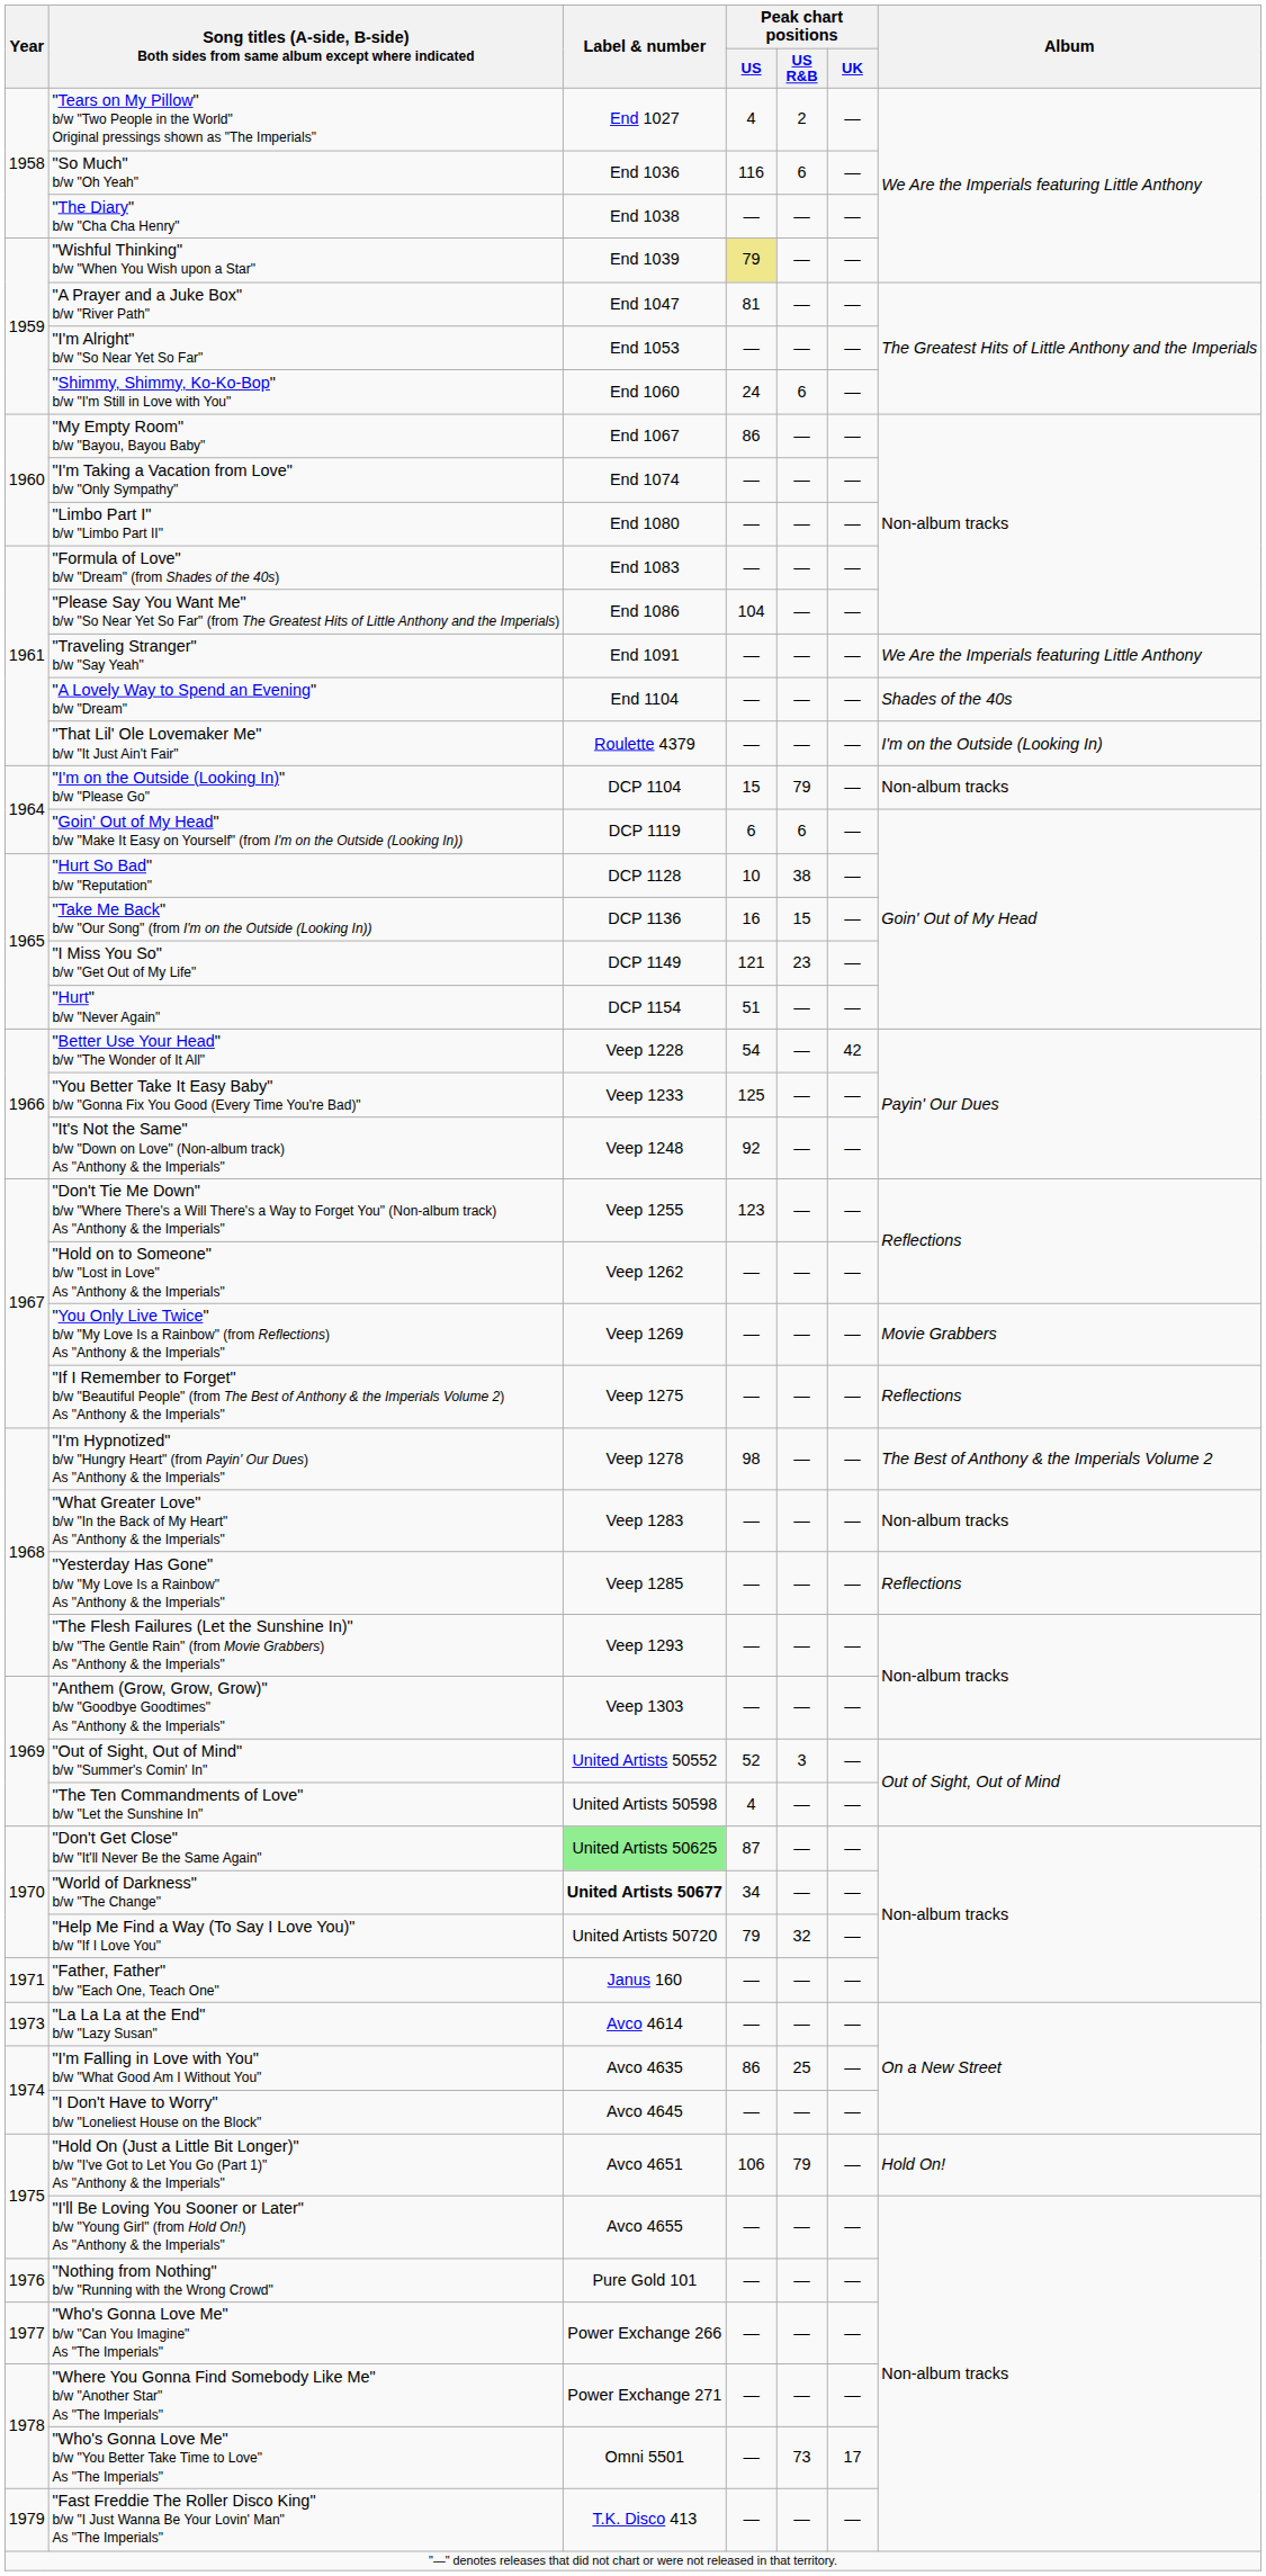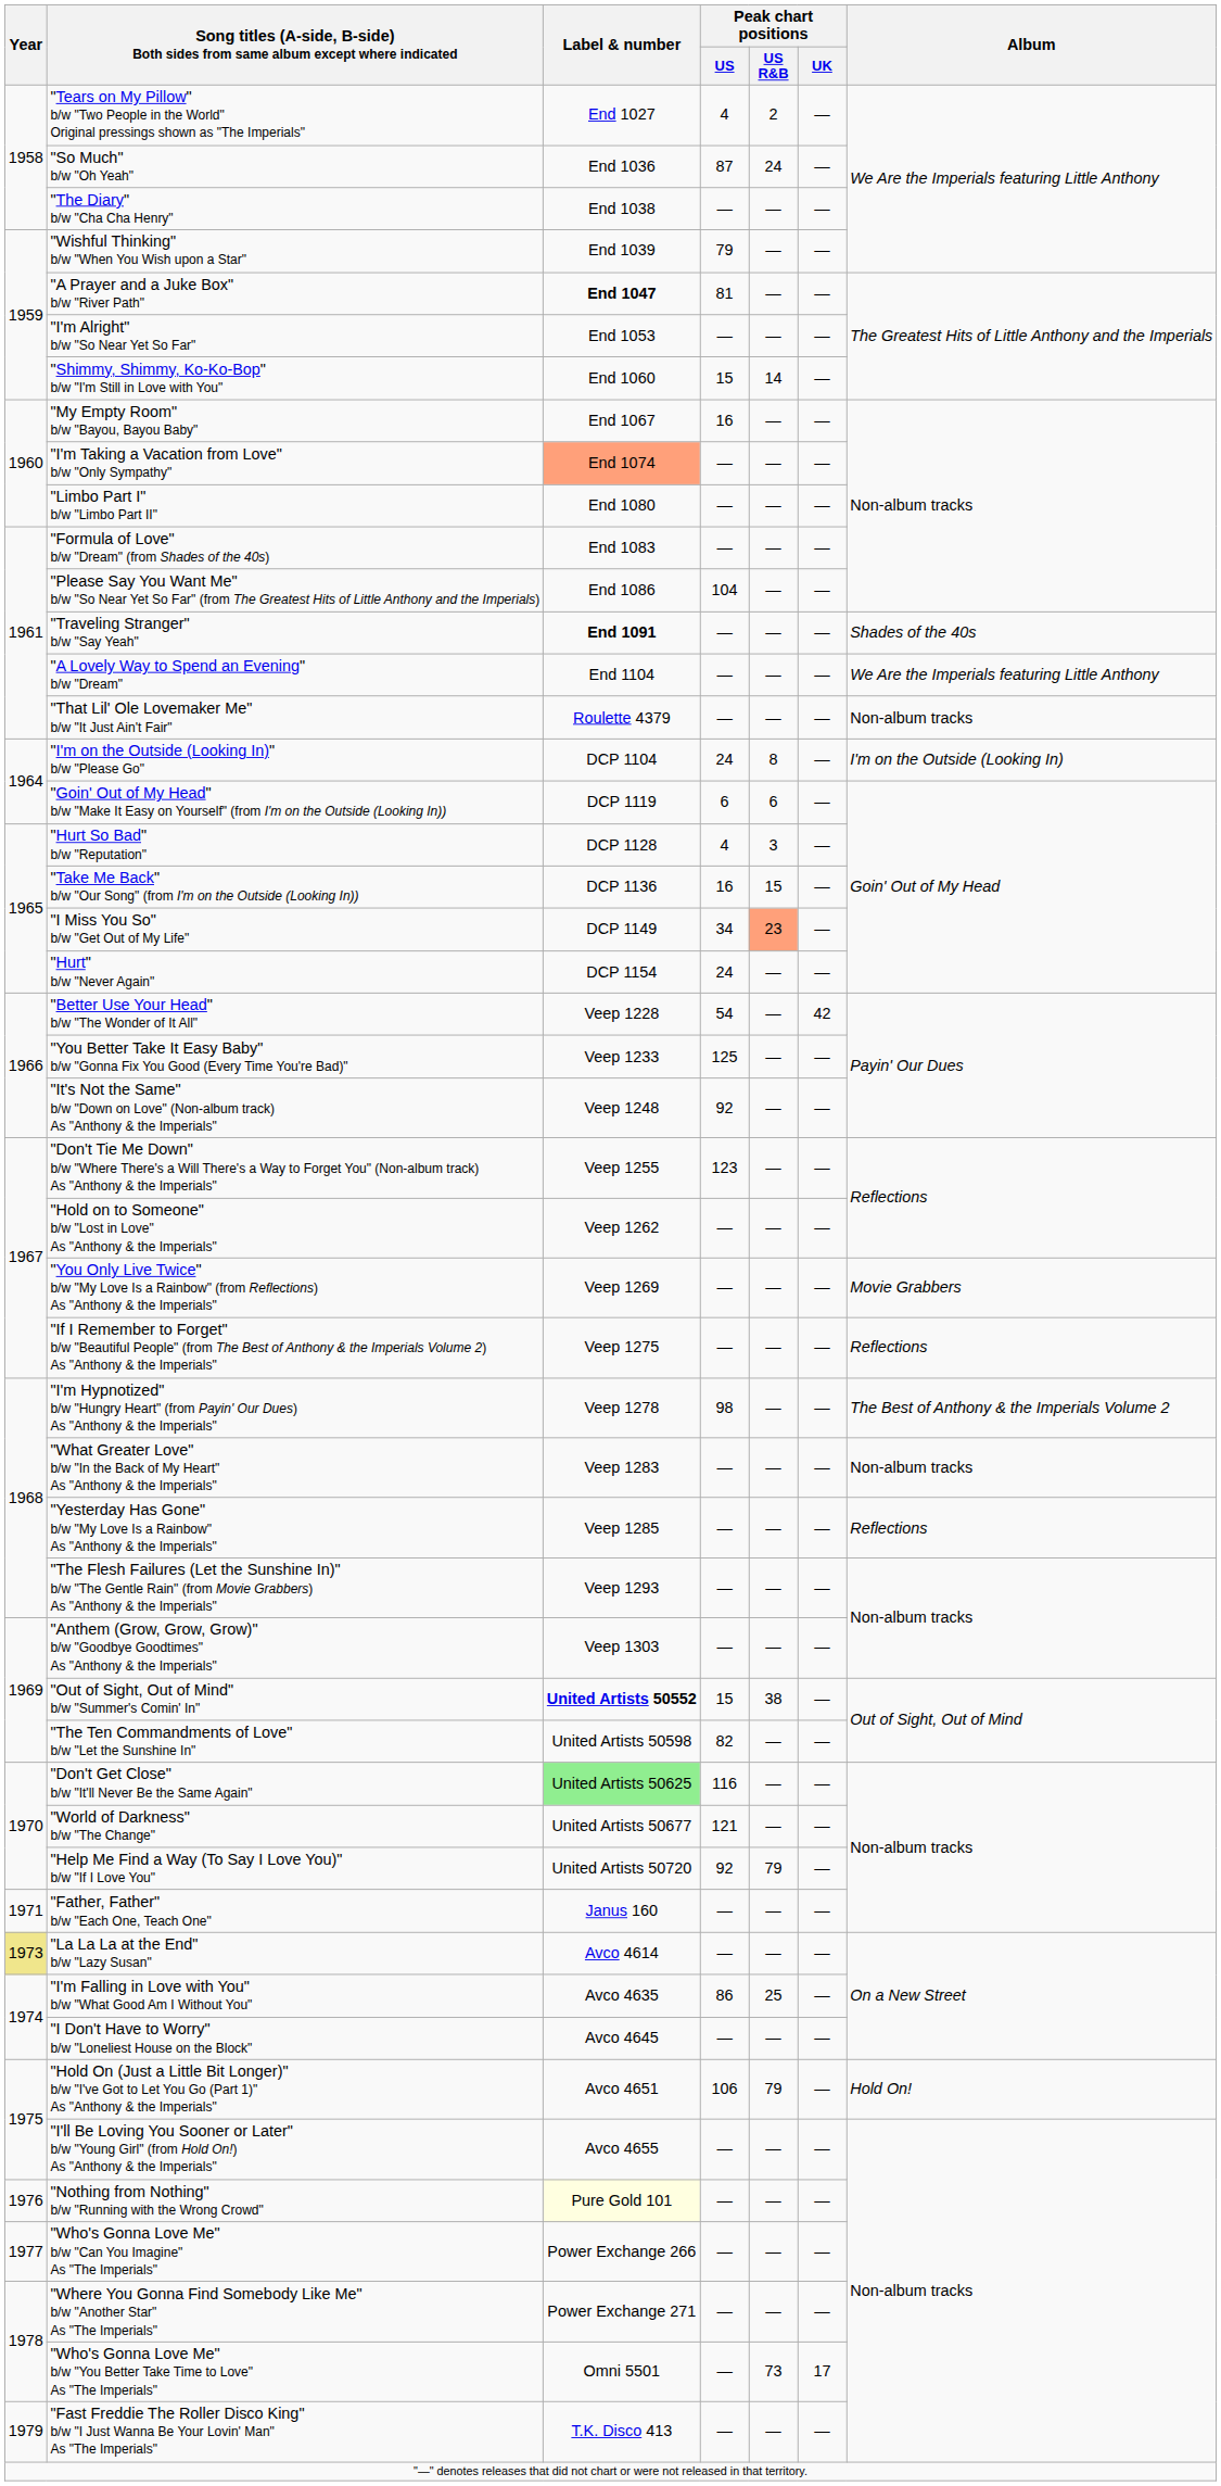"So Much" b/w "Oh Yeah" | Peak chart positions / US: 116 -> 87
"So Much" b/w "Oh Yeah" | Peak chart positions / US R&B: 6 -> 24
"Wishful Thinking" b/w "When You Wish upon a Star" | Peak chart positions / US: khaki background -> no background
"A Prayer and a Juke Box" b/w "River Path" | Label & number: normal -> bold
"Shimmy, Shimmy, Ko-Ko-Bop" b/w "I'm Still in Love with You" | Peak chart positions / US: 24 -> 15
"Shimmy, Shimmy, Ko-Ko-Bop" b/w "I'm Still in Love with You" | Peak chart positions / US R&B: 6 -> 14
"My Empty Room" b/w "Bayou, Bayou Baby" | Peak chart positions / US: 86 -> 16
"I'm Taking a Vacation from Love" b/w "Only Sympathy" | Label & number: no background -> lightsalmon background
"Traveling Stranger" b/w "Say Yeah" | Label & number: normal -> bold
"Traveling Stranger" b/w "Say Yeah" | Album: We Are the Imperials featuring Little Anthony -> Shades of the 40s
"A Lovely Way to Spend an Evening" b/w "Dream" | Album: Shades of the 40s -> We Are the Imperials featuring Little Anthony
"That Lil' Ole Lovemaker Me" b/w "It Just Ain't Fair" | Album: I'm on the Outside (Looking In) -> Non-album tracks
"I'm on the Outside (Looking In)" b/w "Please Go" | Peak chart positions / US: 15 -> 24
"I'm on the Outside (Looking In)" b/w "Please Go" | Peak chart positions / US R&B: 79 -> 8
"I'm on the Outside (Looking In)" b/w "Please Go" | Album: Non-album tracks -> I'm on the Outside (Looking In)
"Hurt So Bad" b/w "Reputation" | Peak chart positions / US: 10 -> 4
"Hurt So Bad" b/w "Reputation" | Peak chart positions / US R&B: 38 -> 3
"I Miss You So" b/w "Get Out of My Life" | Peak chart positions / US: 121 -> 34
"I Miss You So" b/w "Get Out of My Life" | Peak chart positions / US R&B: no background -> lightsalmon background
"Hurt" b/w "Never Again" | Peak chart positions / US: 51 -> 24
"Out of Sight, Out of Mind" b/w "Summer's Comin' In" | Label & number: normal -> bold
"Out of Sight, Out of Mind" b/w "Summer's Comin' In" | Peak chart positions / US: 52 -> 15
"Out of Sight, Out of Mind" b/w "Summer's Comin' In" | Peak chart positions / US R&B: 3 -> 38
"The Ten Commandments of Love" b/w "Let the Sunshine In" | Peak chart positions / US: 4 -> 82
"Don't Get Close" b/w "It'll Never Be the Same Again" | Peak chart positions / US: 87 -> 116
"World of Darkness" b/w "The Change" | Label & number: bold -> normal
"World of Darkness" b/w "The Change" | Peak chart positions / US: 34 -> 121
"Help Me Find a Way (To Say I Love You)" b/w "If I Love You" | Peak chart positions / US: 79 -> 92
"Help Me Find a Way (To Say I Love You)" b/w "If I Love You" | Peak chart positions / US R&B: 32 -> 79
"La La La at the End" b/w "Lazy Susan" | Year: no background -> khaki background
"Nothing from Nothing" b/w "Running with the Wrong Crowd" | Label & number: no background -> lightyellow background
